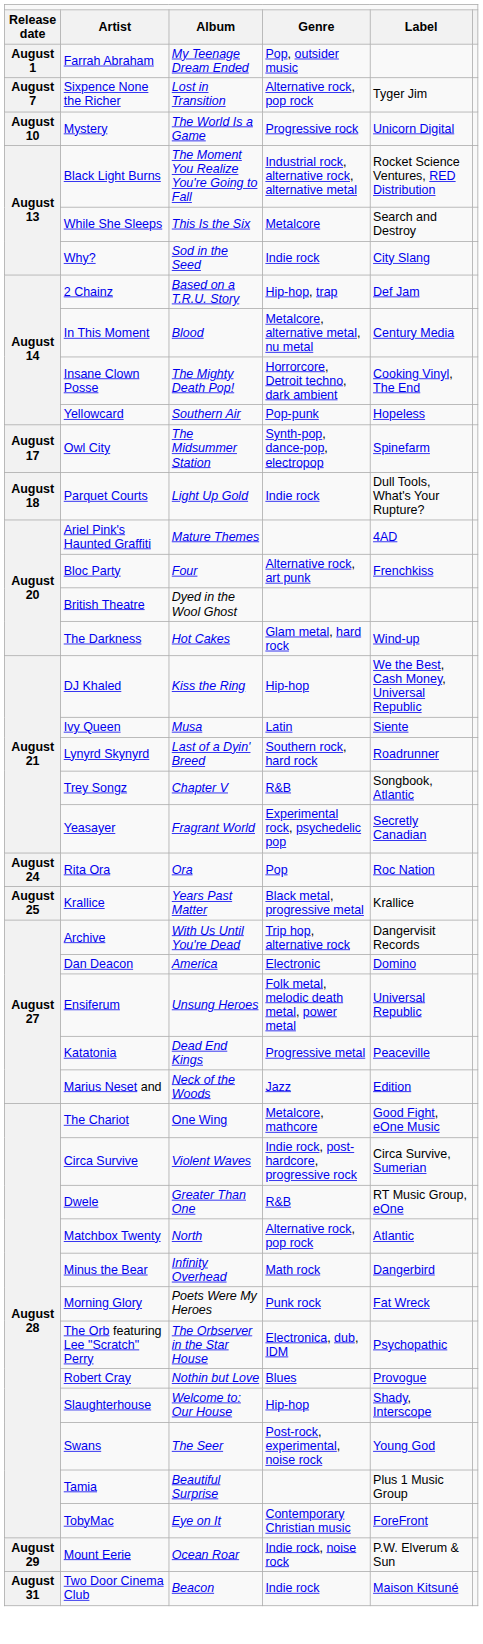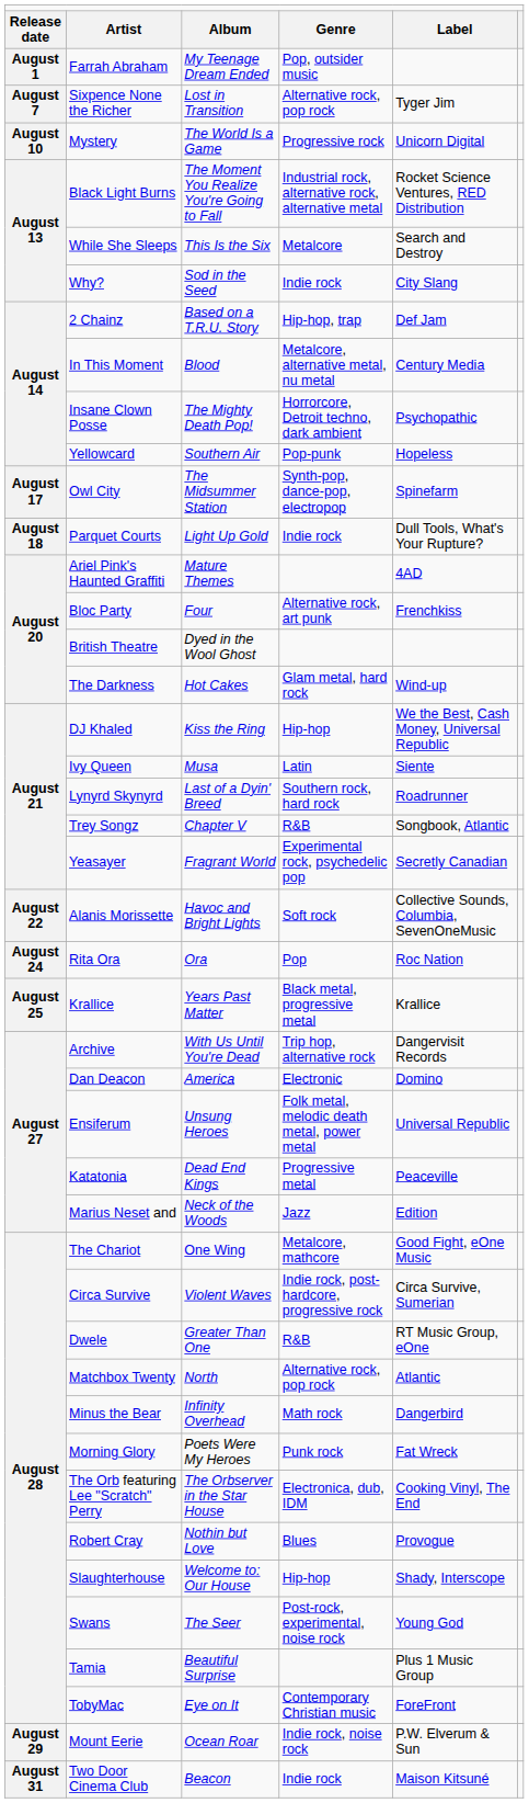Insane Clown Posse | column 5: Cooking Vinyl, The End -> Psychopathic
+ row: August 22 | Alanis Morissette | Havoc and Bright Lights | Soft rock | Collective Sounds, Columbia, SevenOneMusic
The Orb featuring Lee "Scratch" Perry | column 5: Psychopathic -> Cooking Vinyl, The End
